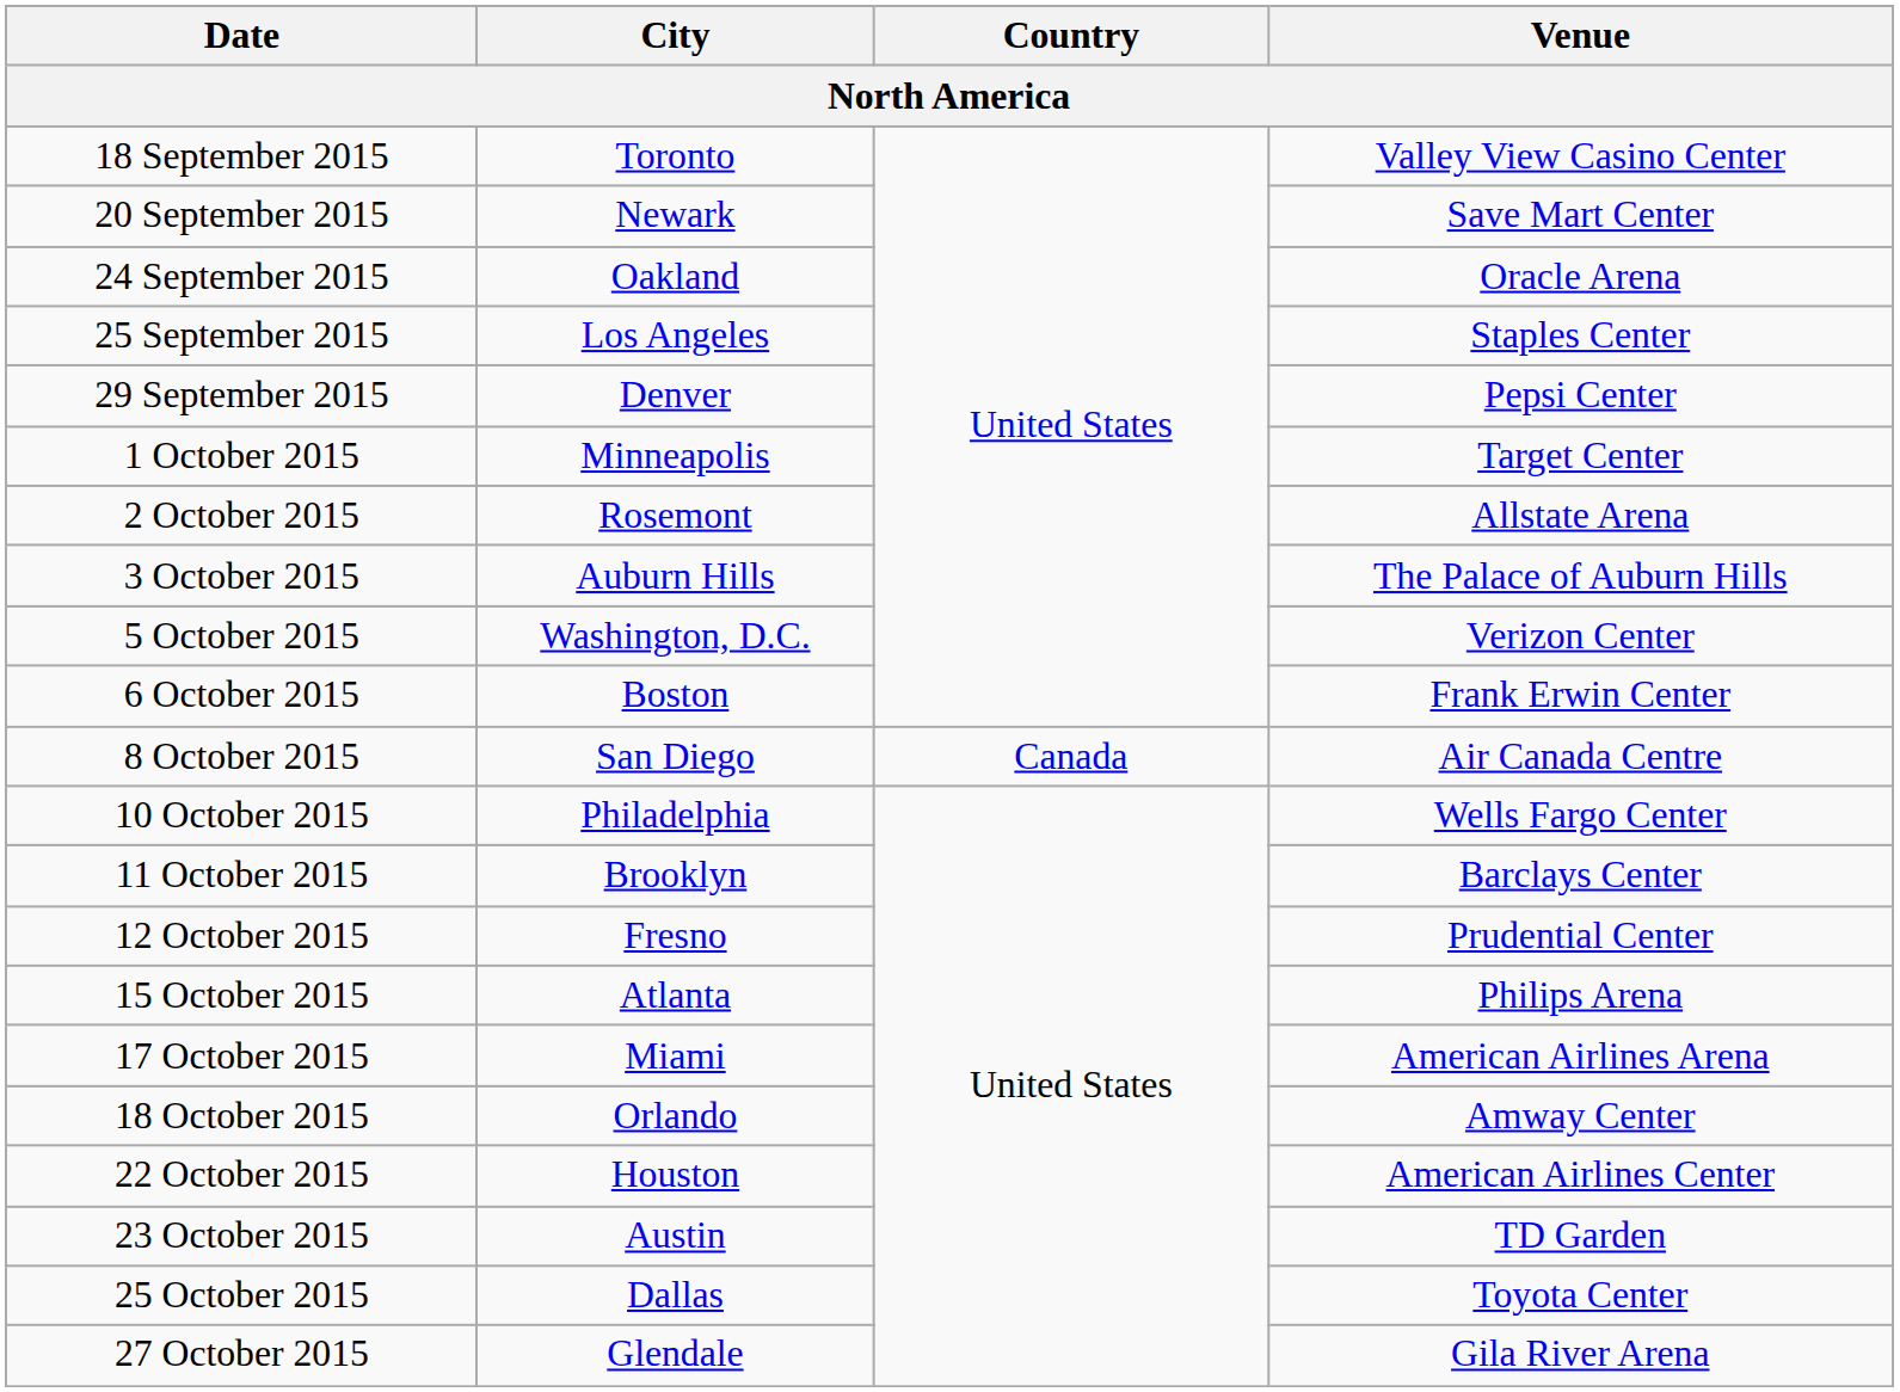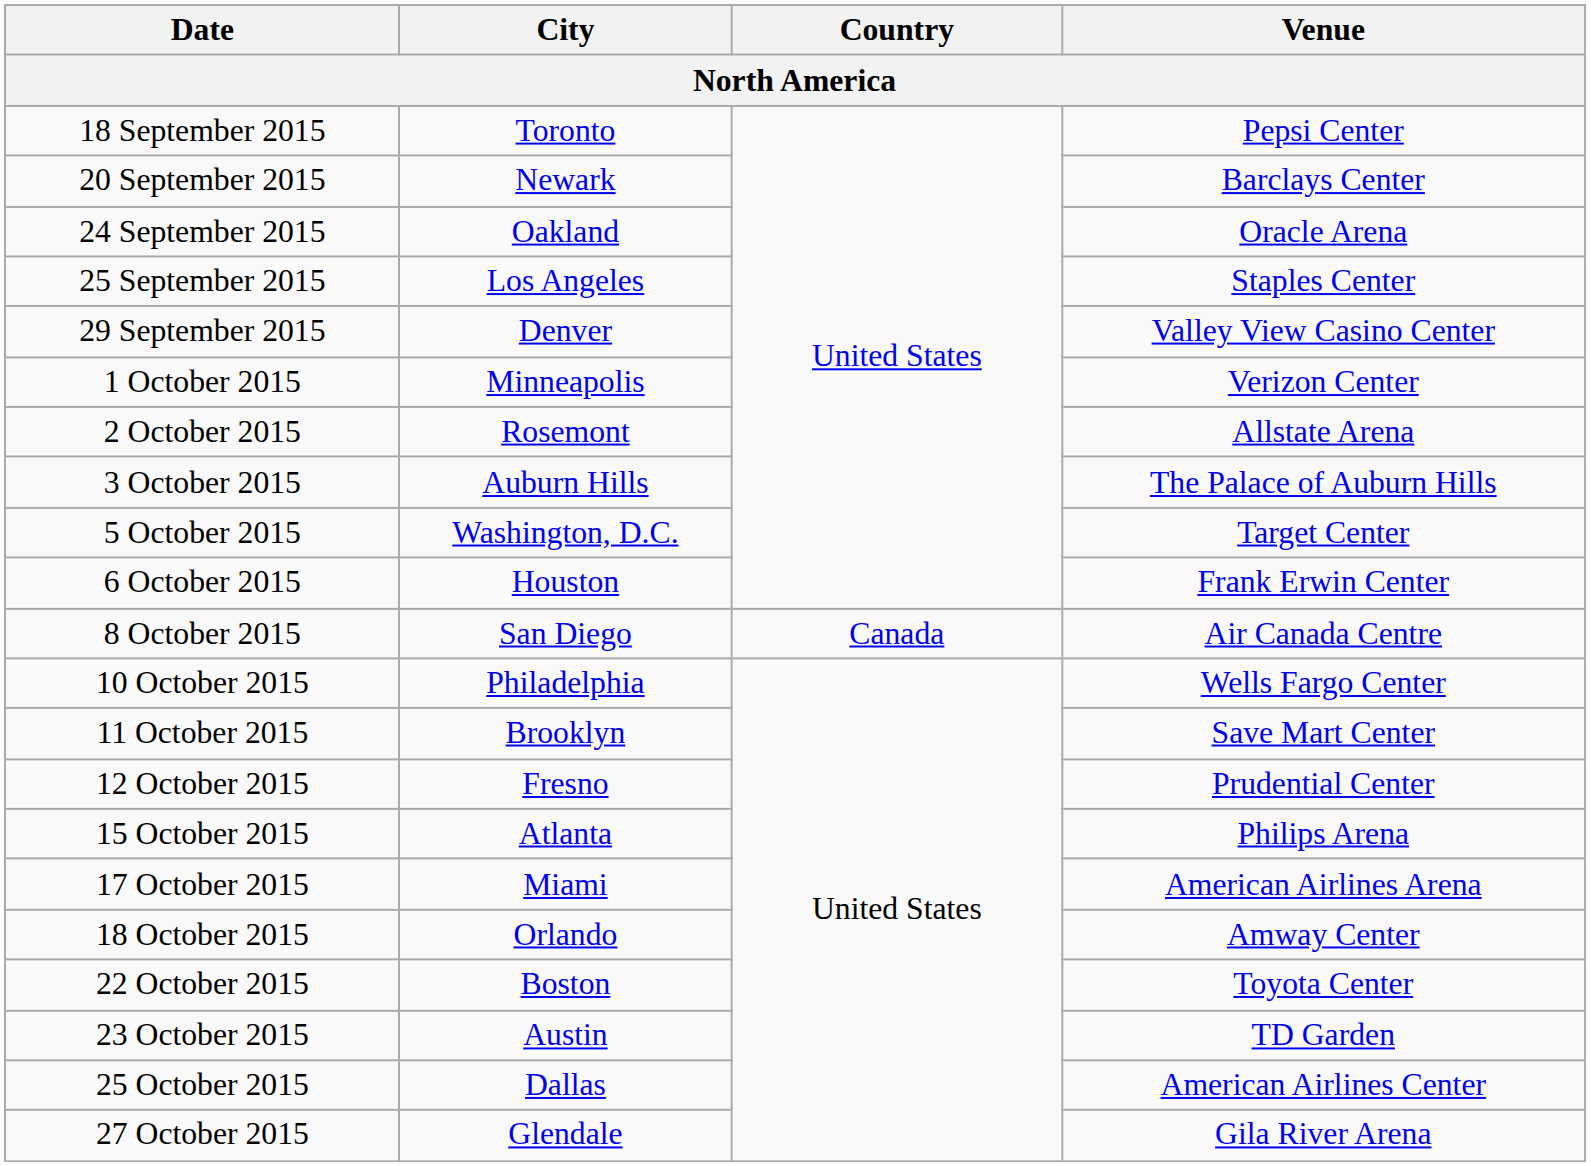18 September 2015 | Venue: Valley View Casino Center -> Pepsi Center
20 September 2015 | Venue: Save Mart Center -> Barclays Center
29 September 2015 | Venue: Pepsi Center -> Valley View Casino Center
1 October 2015 | Venue: Target Center -> Verizon Center
5 October 2015 | Venue: Verizon Center -> Target Center
6 October 2015 | City: Boston -> Houston
11 October 2015 | Venue: Barclays Center -> Save Mart Center
22 October 2015 | City: Houston -> Boston
22 October 2015 | Venue: American Airlines Center -> Toyota Center
25 October 2015 | Venue: Toyota Center -> American Airlines Center
